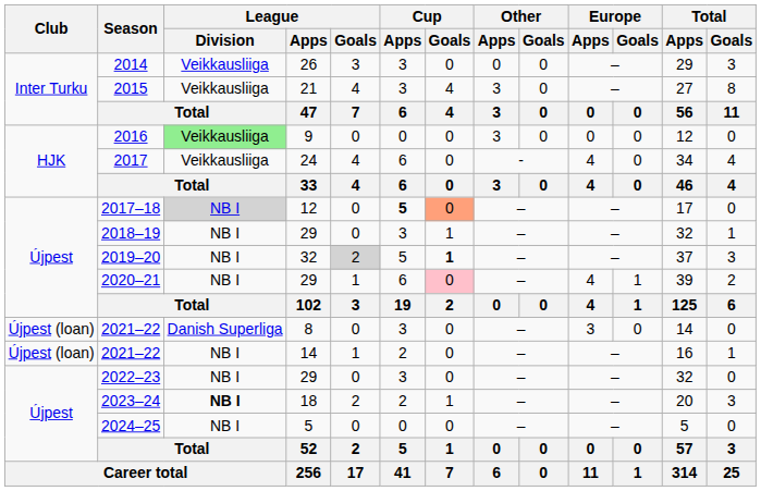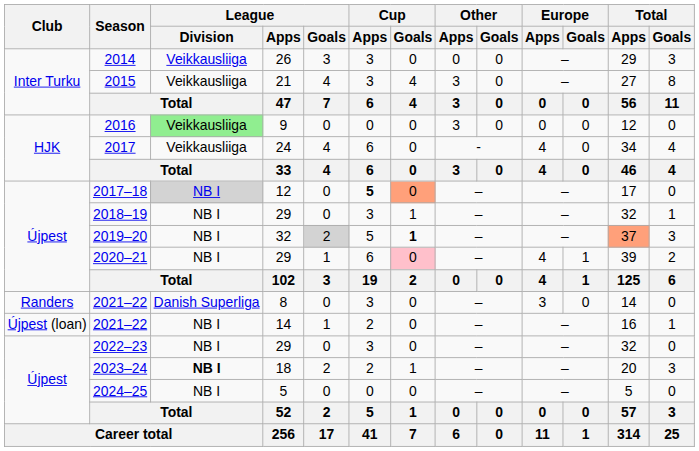2019–20 | Total / Apps: no background -> lightsalmon background
2021–22 / 8 | Club: Újpest (loan) -> Randers
